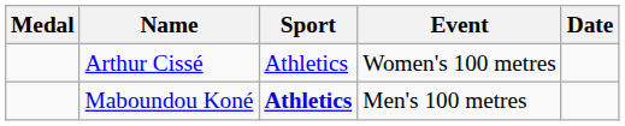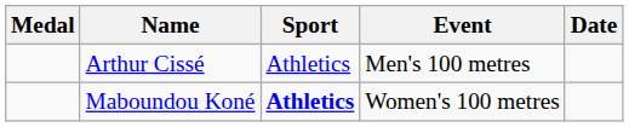Arthur Cissé | Event: Women's 100 metres -> Men's 100 metres
Maboundou Koné | Event: Men's 100 metres -> Women's 100 metres
